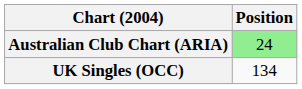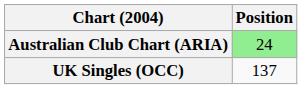UK Singles (OCC) | Position: 134 -> 137
